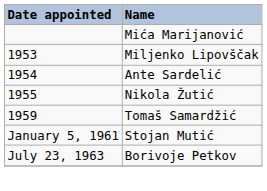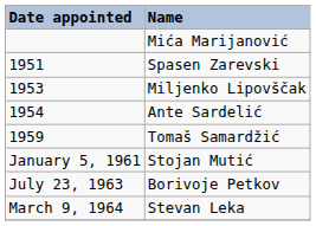+ row: 1951 | Spasen Zarevski
- row: 1955 | Nikola Žutić
+ row: March 9, 1964 | Stevan Leka
